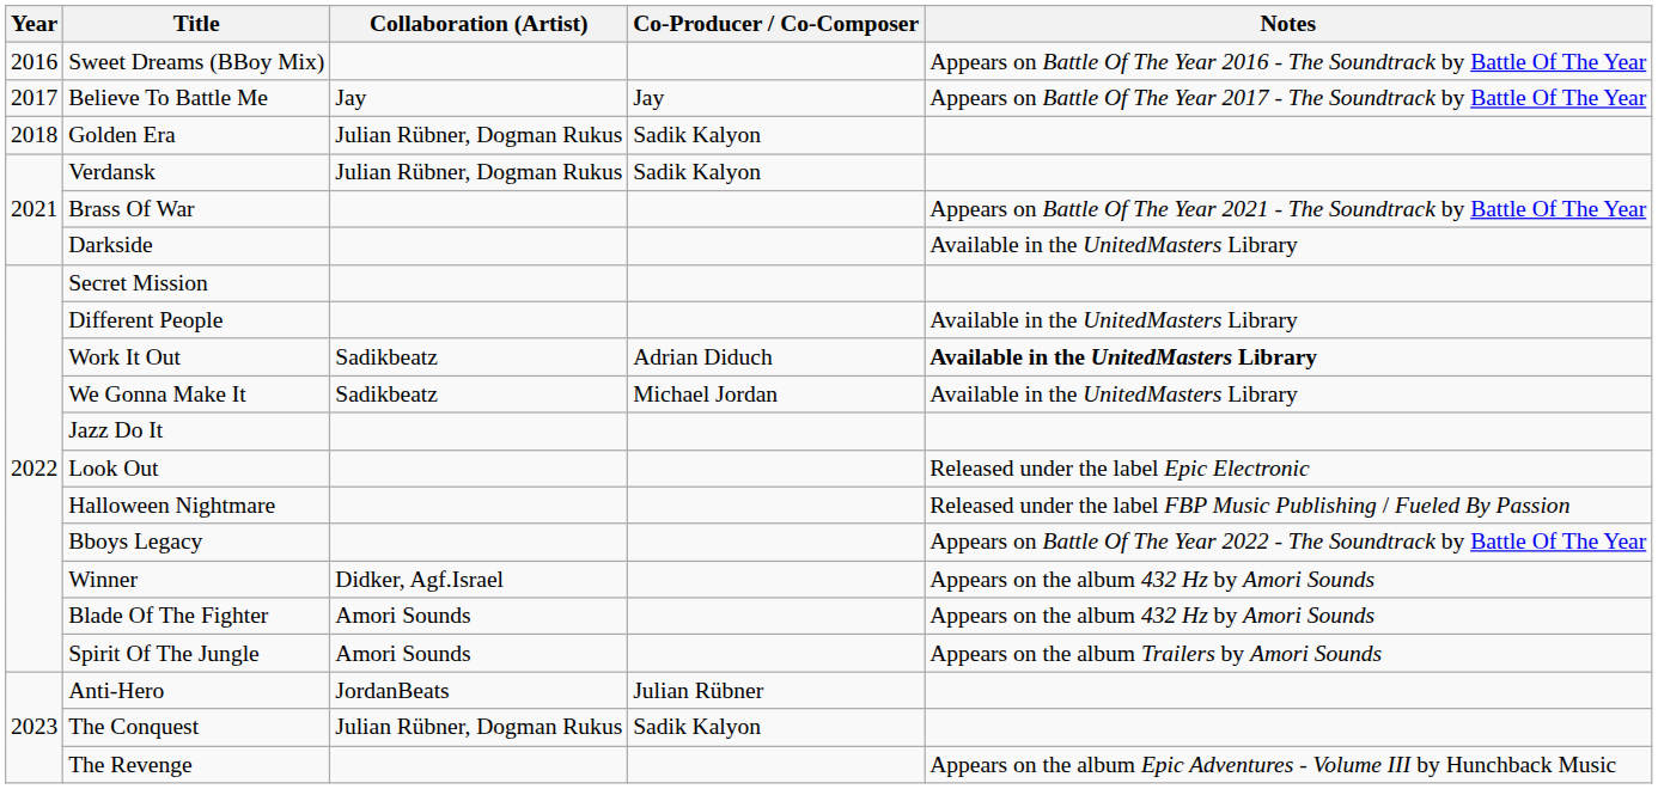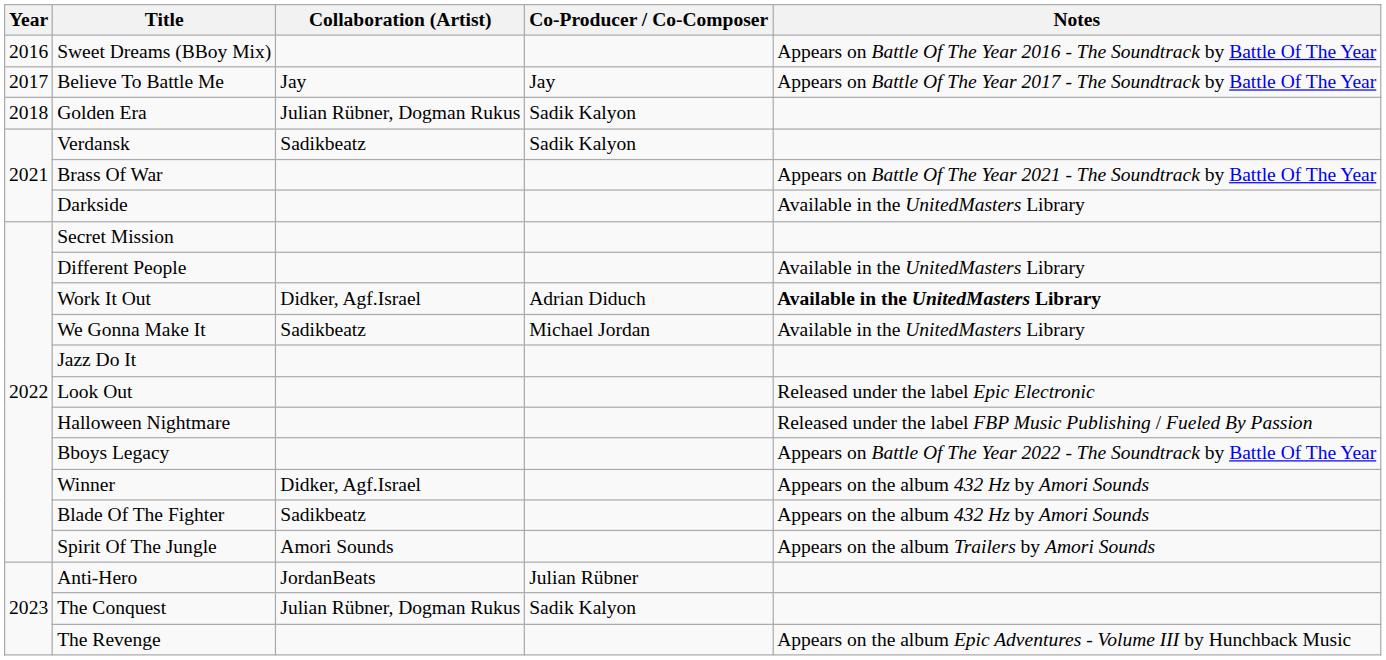Verdansk | Collaboration (Artist): Julian Rübner, Dogman Rukus -> Sadikbeatz
Work It Out | Collaboration (Artist): Sadikbeatz -> Didker, Agf.Israel
Blade Of The Fighter | Collaboration (Artist): Amori Sounds -> Sadikbeatz
